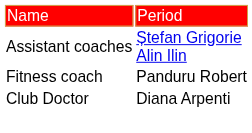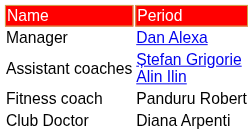+ row: Manager | Dan Alexa
